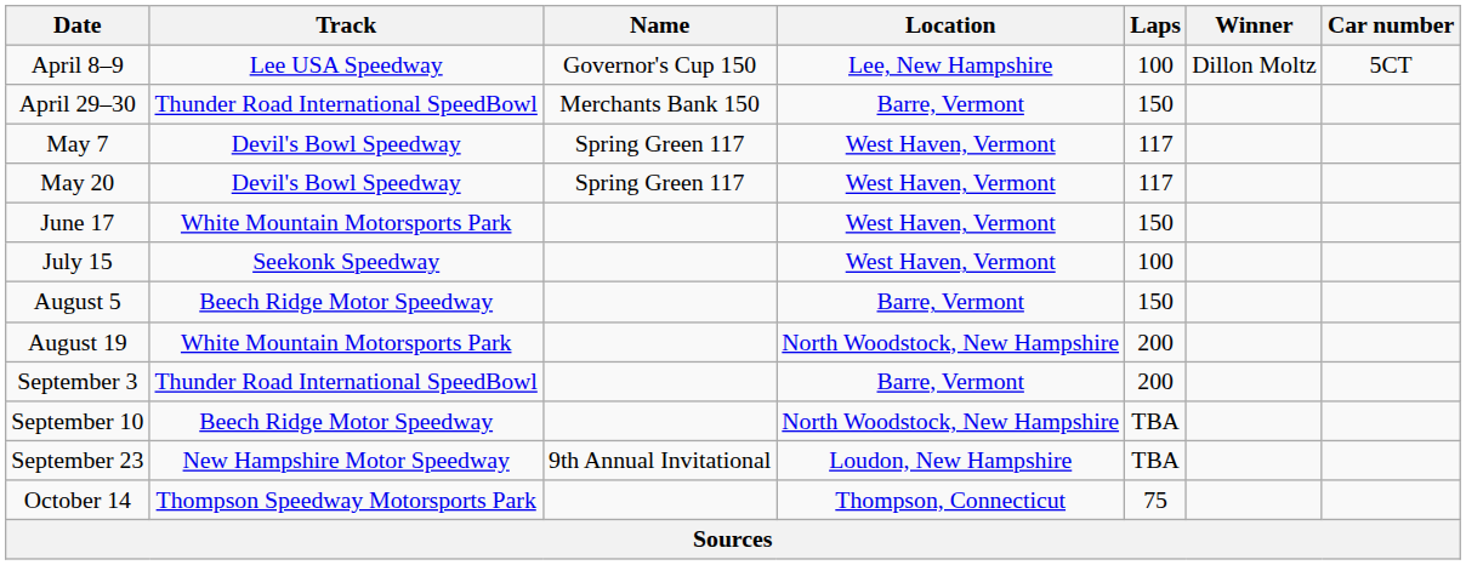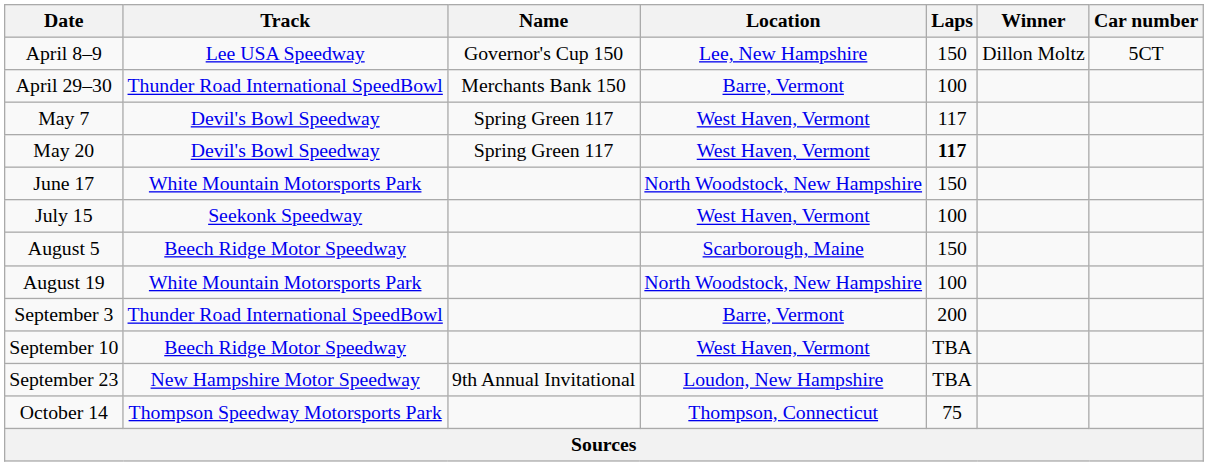April 8–9 | Laps: 100 -> 150
April 29–30 | Laps: 150 -> 100
May 20 | Laps: normal -> bold
June 17 | Location: West Haven, Vermont -> North Woodstock, New Hampshire
August 5 | Location: Barre, Vermont -> Scarborough, Maine
August 19 | Laps: 200 -> 100
September 10 | Location: North Woodstock, New Hampshire -> West Haven, Vermont
